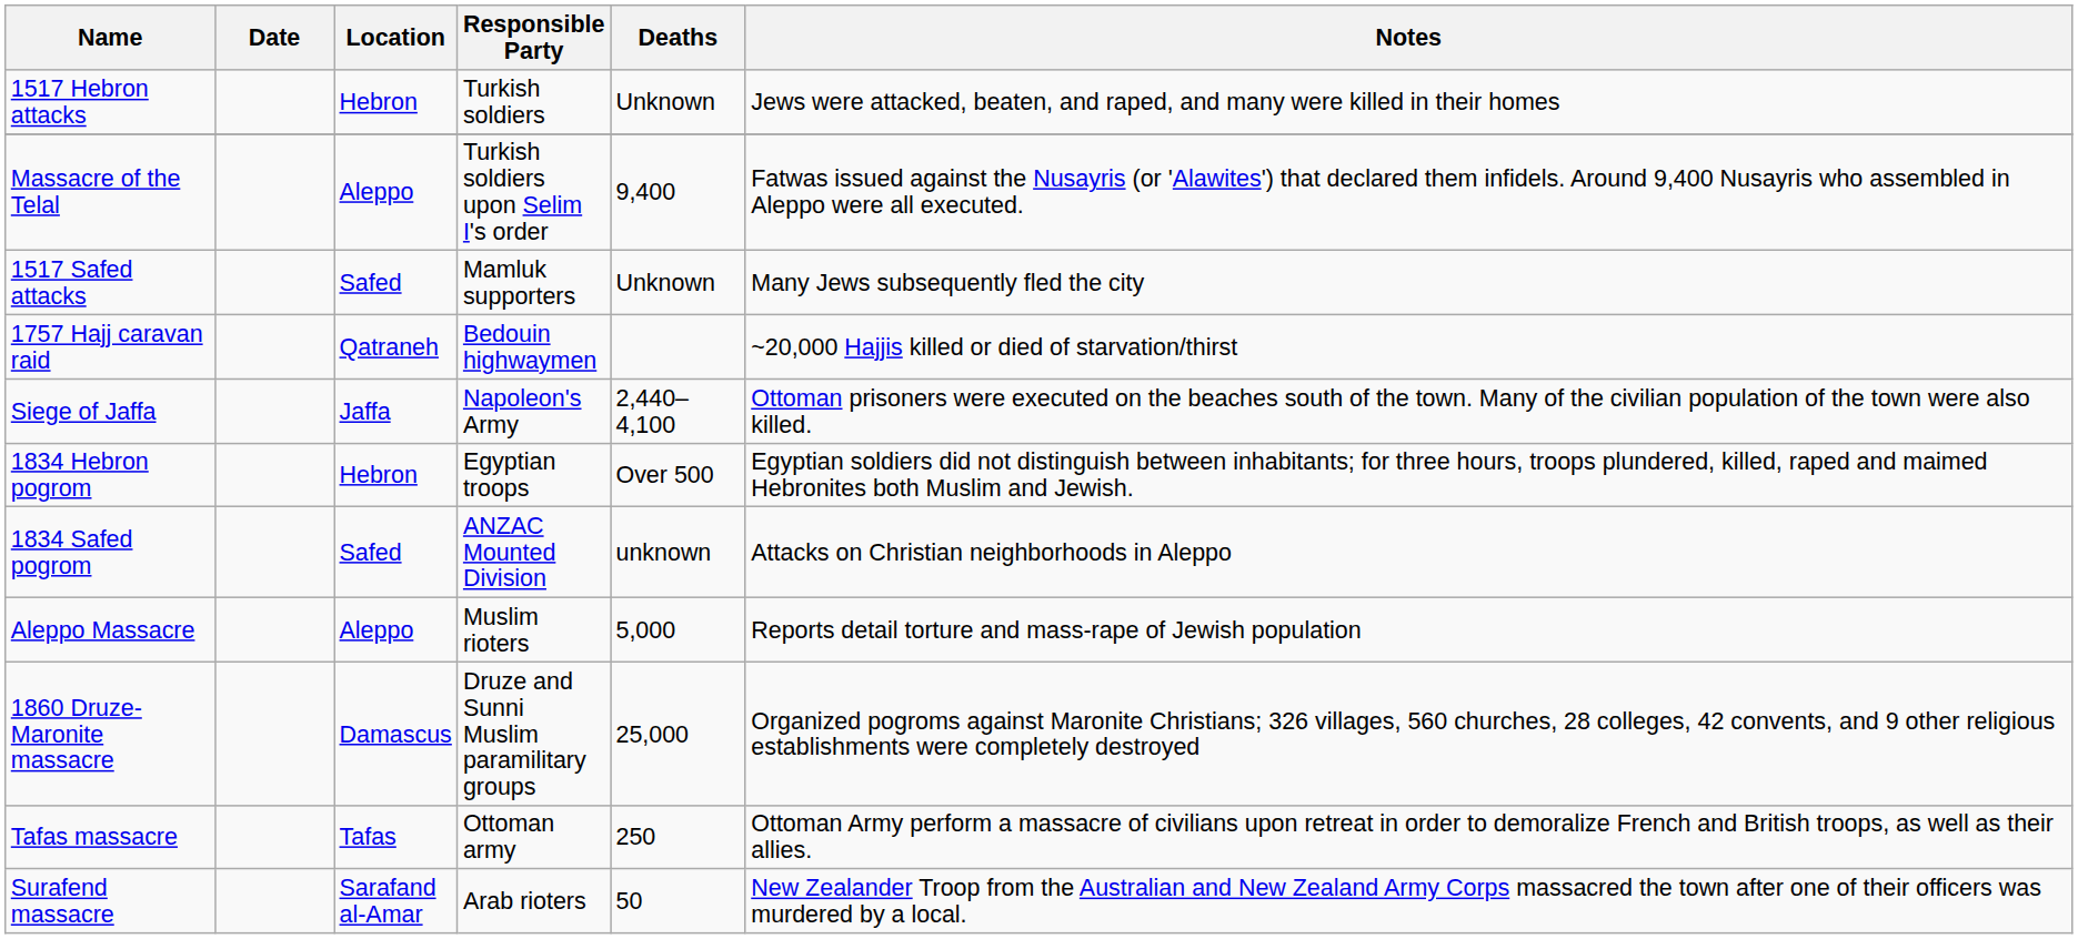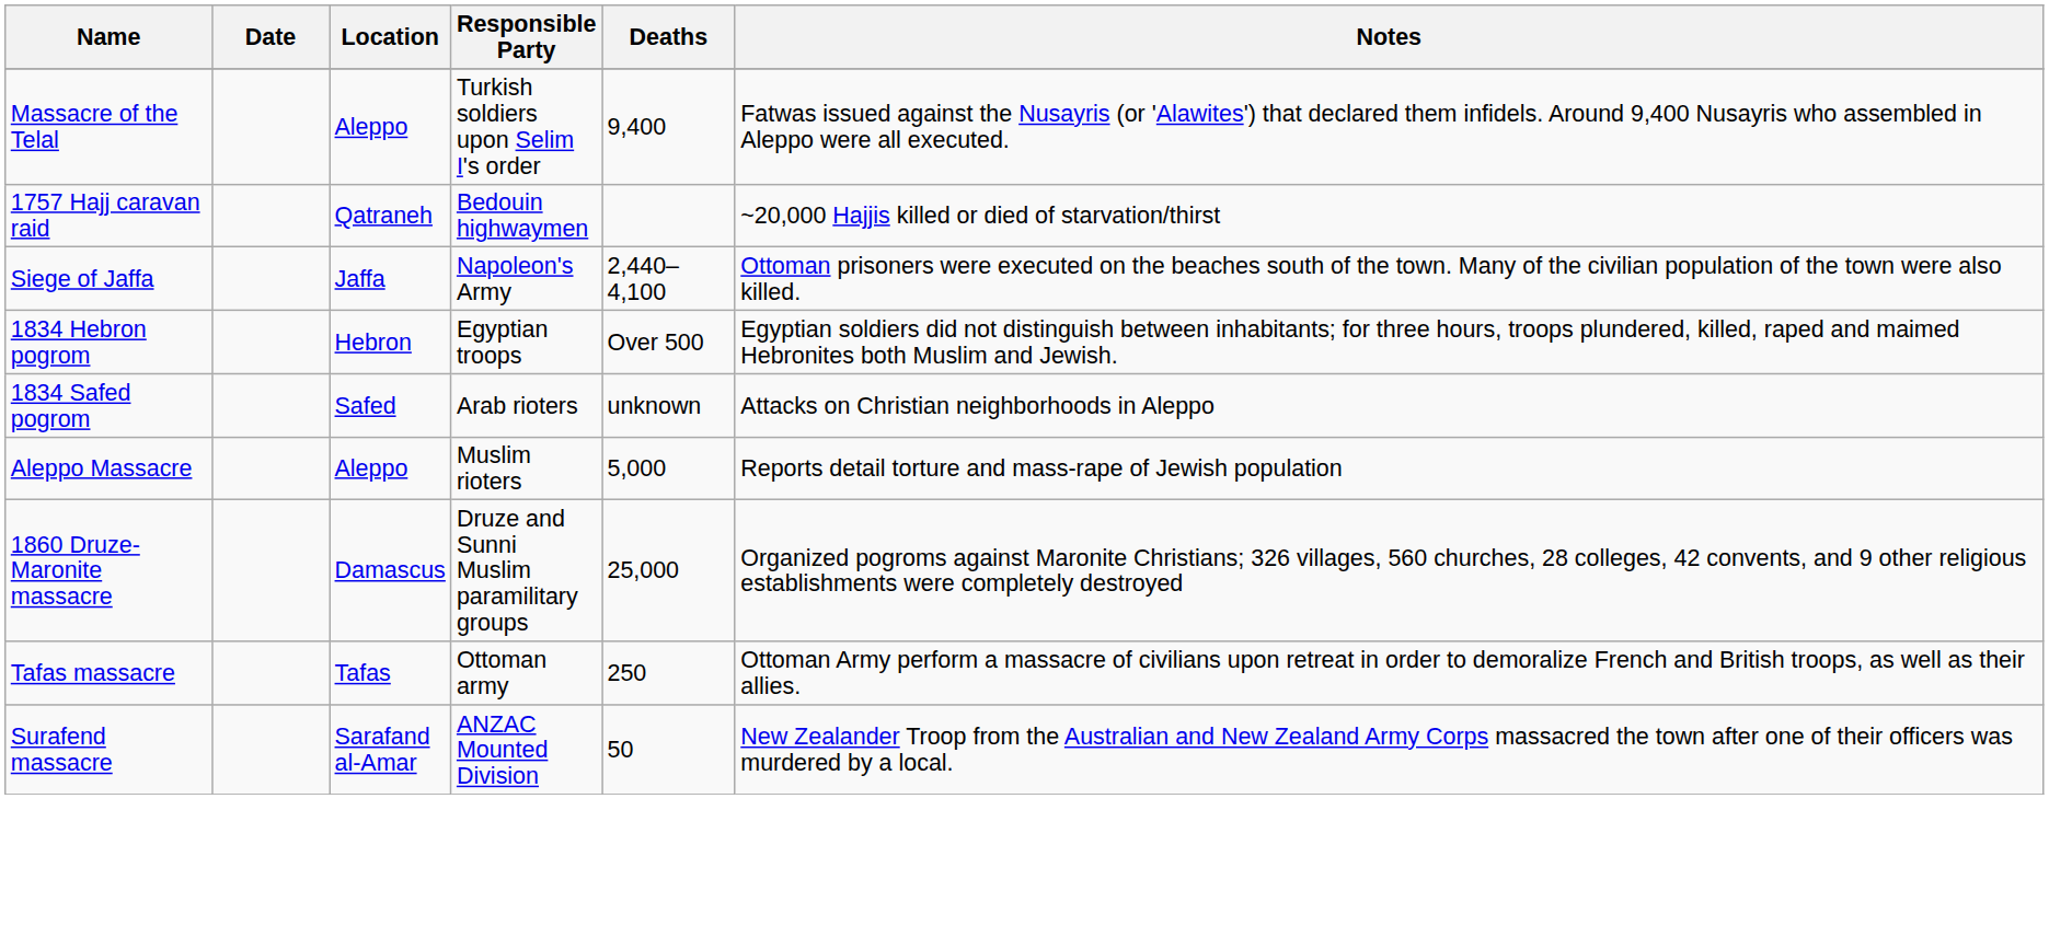- row: 1517 Hebron attacks | Hebron | Turkish soldiers | Unknown | Jews were attacked, beaten, and raped, and many were killed in their homes
- row: 1517 Safed attacks | Safed | Mamluk supporters | Unknown | Many Jews subsequently fled the city
1834 Safed pogrom | Responsible Party: ANZAC Mounted Division -> Arab rioters
Surafend massacre | Responsible Party: Arab rioters -> ANZAC Mounted Division
